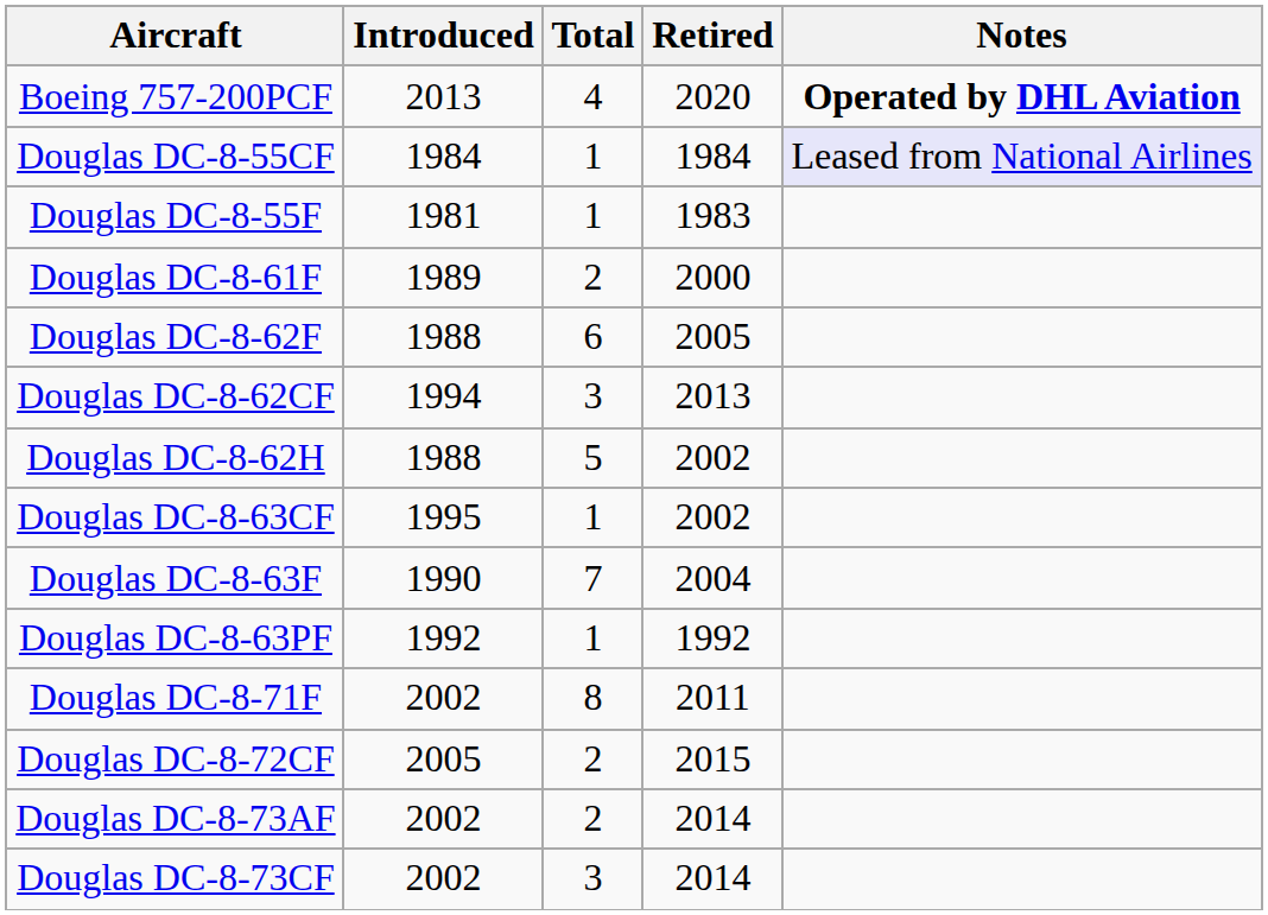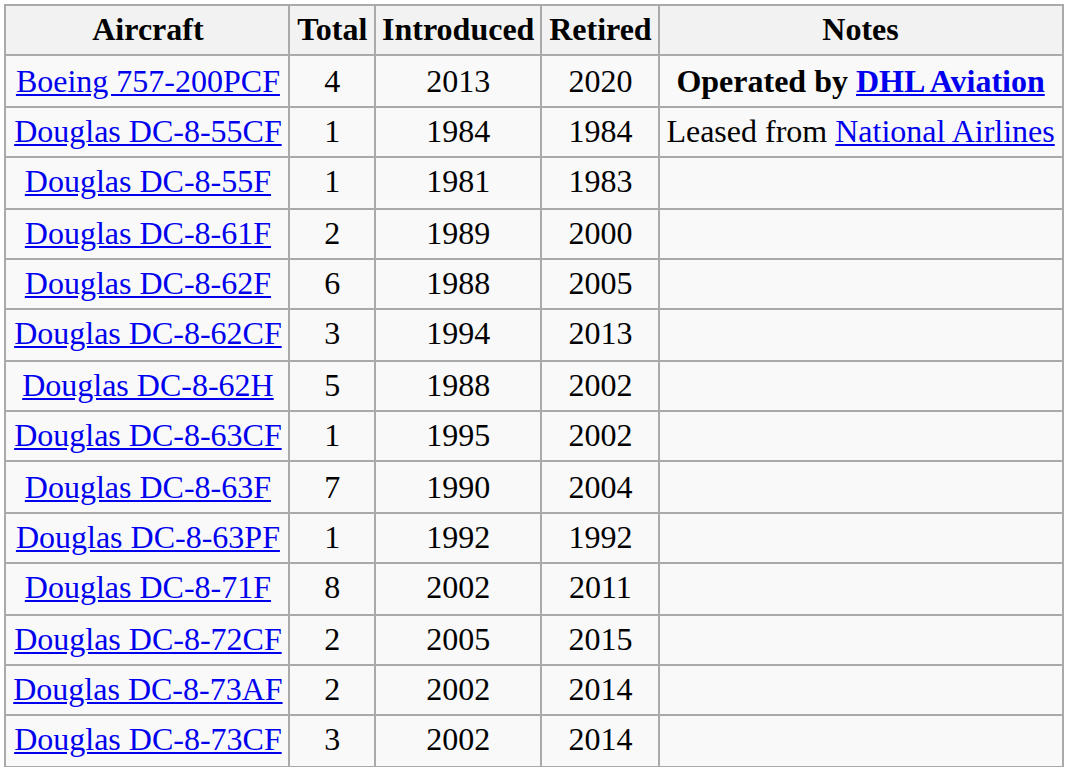columns swapped: Total <-> Introduced
Douglas DC-8-55CF | Notes: lavender background -> no background
